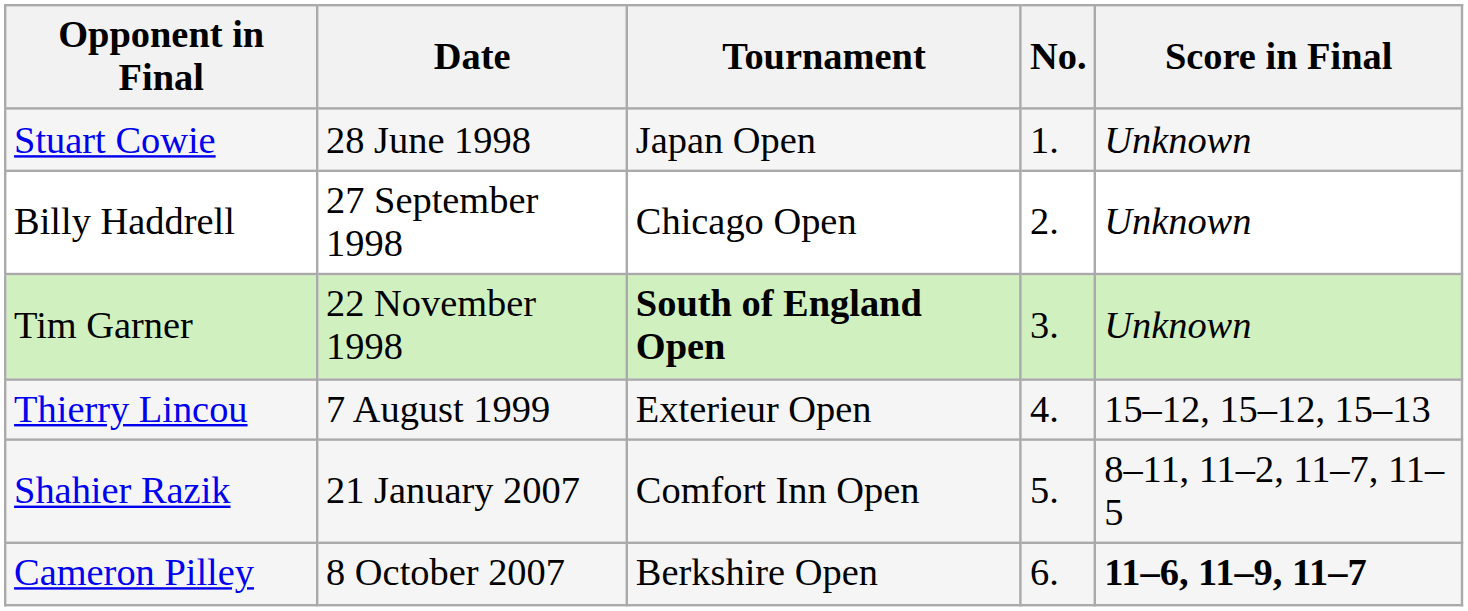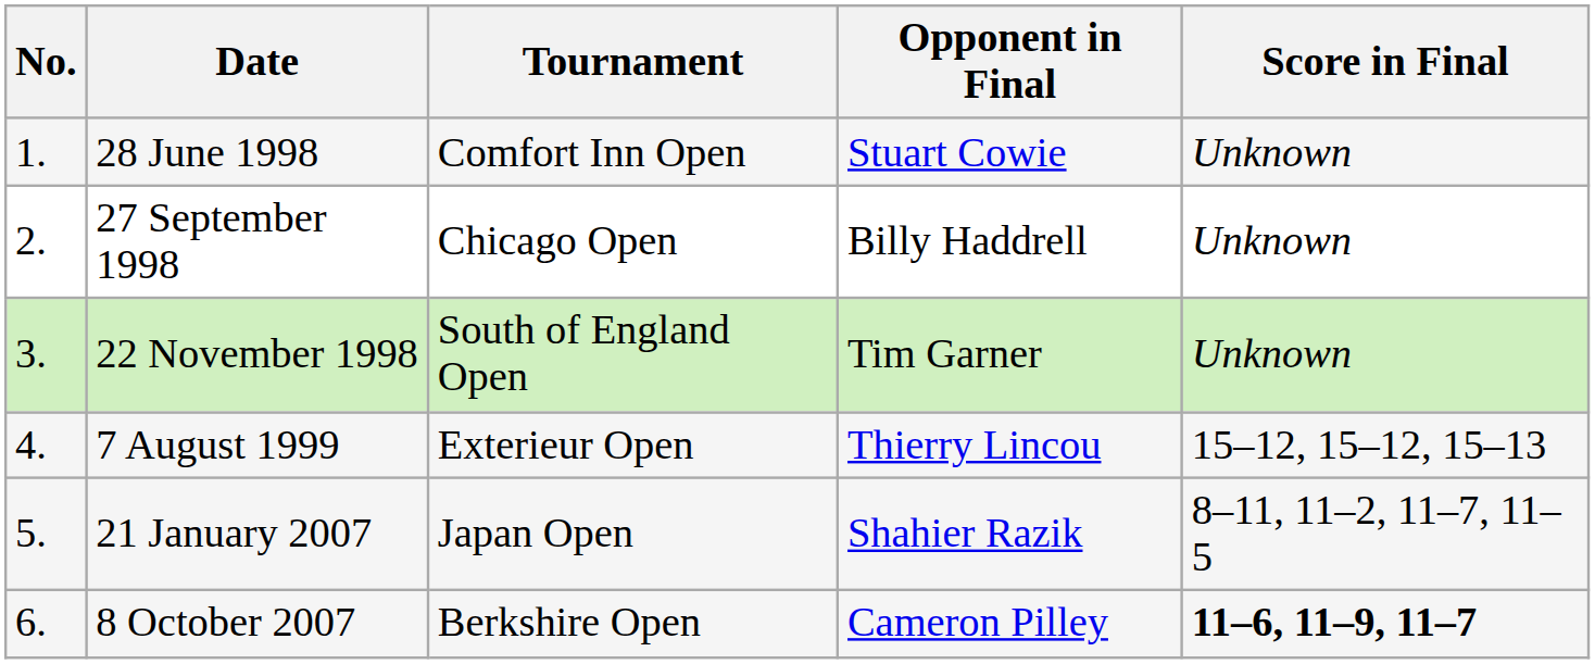columns swapped: No. <-> Opponent in Final
28 June 1998 | Tournament: Japan Open -> Comfort Inn Open
22 November 1998 | Tournament: bold -> normal
21 January 2007 | Tournament: Comfort Inn Open -> Japan Open
